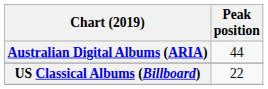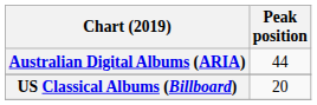US Classical Albums (Billboard) | Peak position: 22 -> 20
